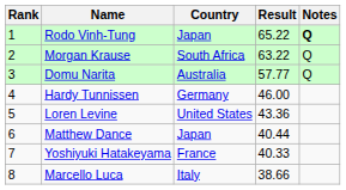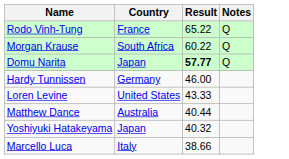- column: Rank | 1 | 2 | 3 | 4 | 5 | 6 | 7 | 8
Rodo Vinh-Tung | Country: Japan -> France
Rodo Vinh-Tung | Notes: bold -> normal
Morgan Krause | Result: 63.22 -> 60.22
Domu Narita | Country: Australia -> Japan
Domu Narita | Result: normal -> bold
Loren Levine | Result: 43.36 -> 43.33
Matthew Dance | Country: Japan -> Australia
Yoshiyuki Hatakeyama | Country: France -> Japan
Yoshiyuki Hatakeyama | Result: 40.33 -> 40.32
